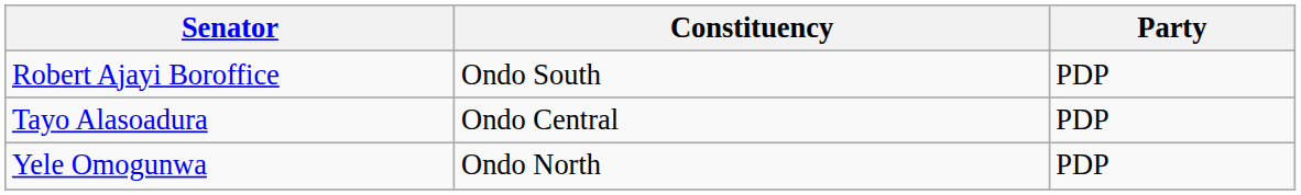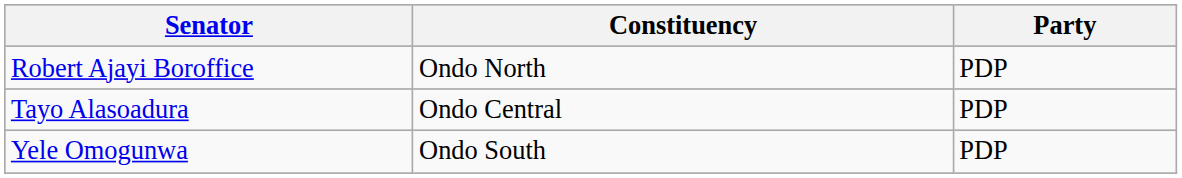Robert Ajayi Boroffice | Constituency: Ondo South -> Ondo North
Yele Omogunwa | Constituency: Ondo North -> Ondo South
